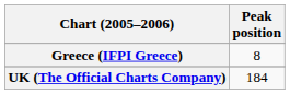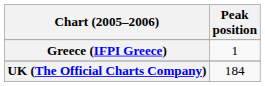Greece (IFPI Greece) | Peak position: 8 -> 1
